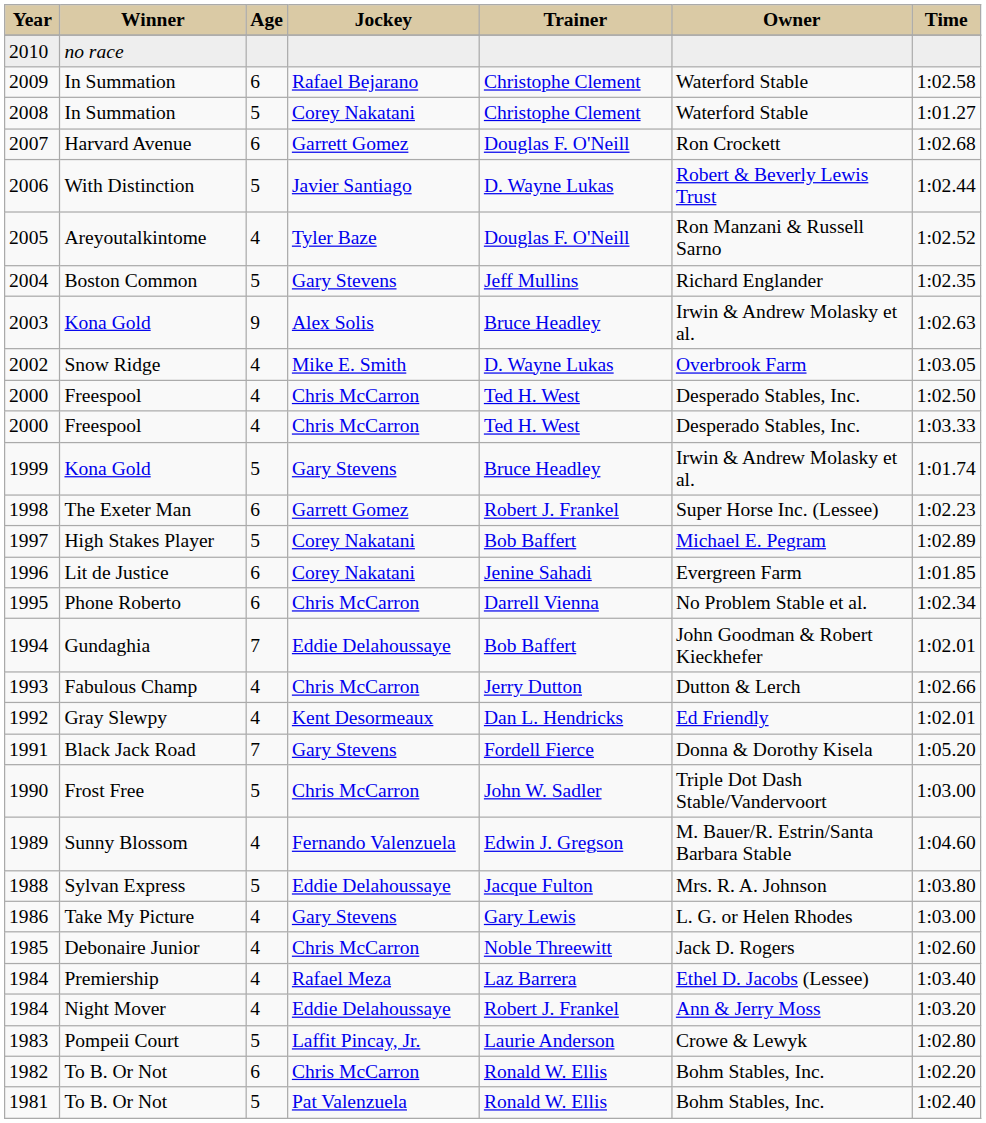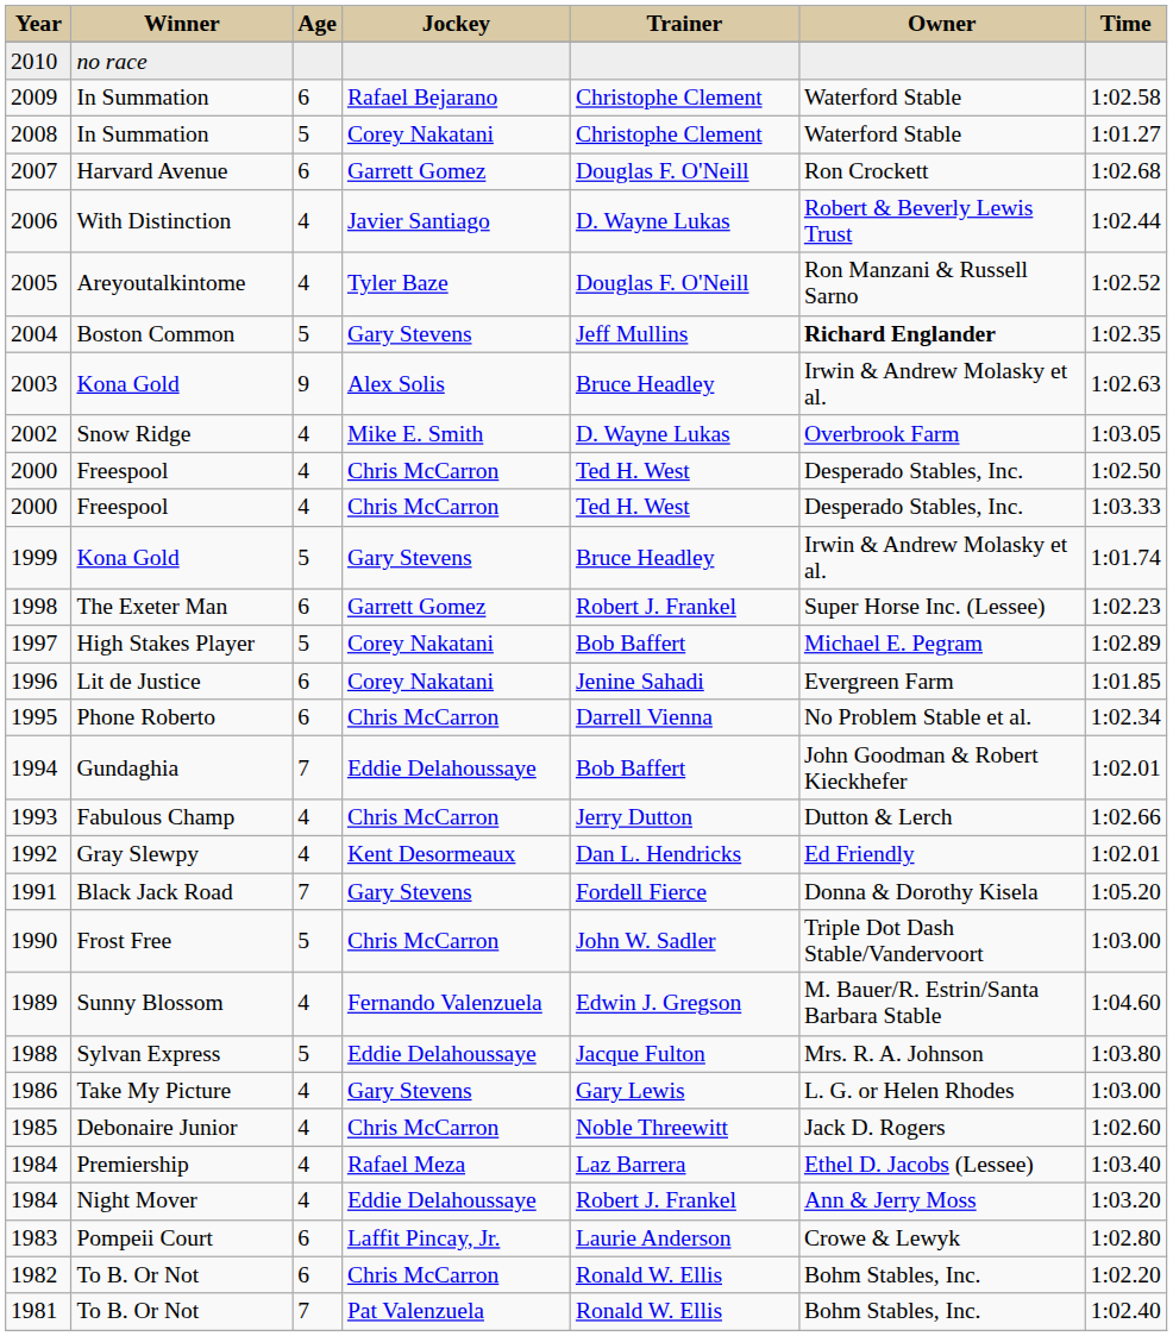2006 | Age: 5 -> 4
2004 | Owner: normal -> bold
1983 | Age: 5 -> 6
1981 | Age: 5 -> 7
